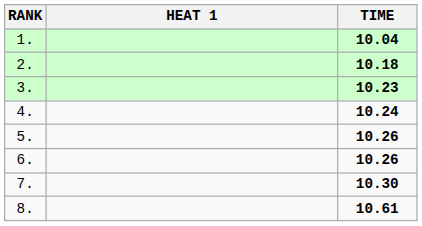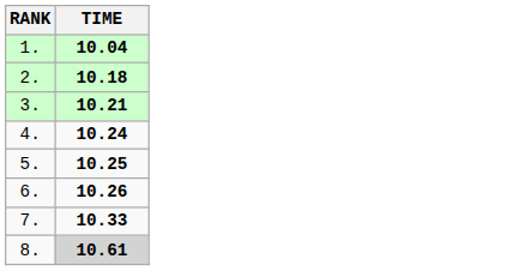- column: HEAT 1
3. | TIME: 10.23 -> 10.21
5. | TIME: 10.26 -> 10.25
7. | TIME: 10.30 -> 10.33
8. | TIME: no background -> lightgrey background
